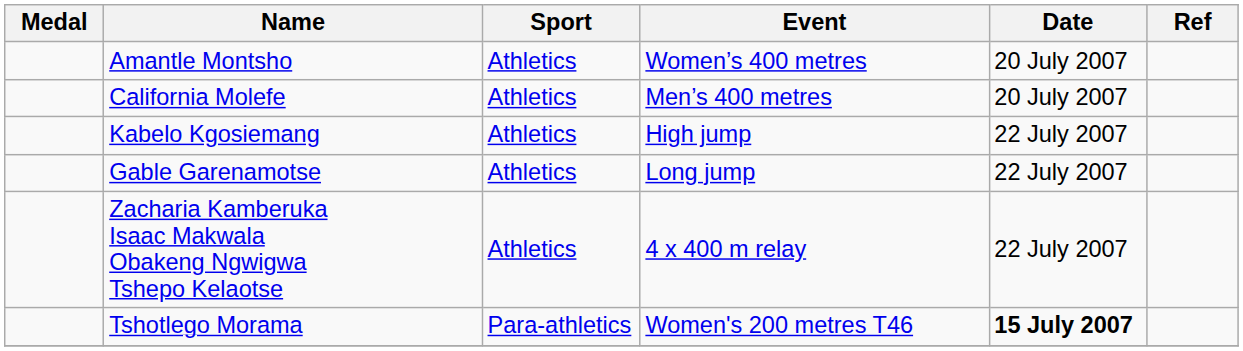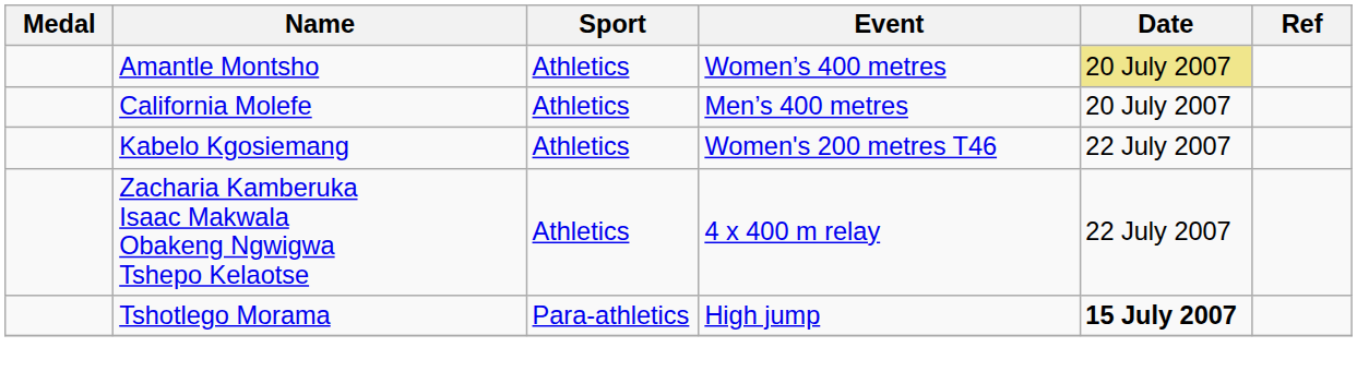Amantle Montsho | Date: no background -> khaki background
Kabelo Kgosiemang | Event: High jump -> Women's 200 metres T46
- row: Gable Garenamotse | Athletics | Long jump | 22 July 2007
Tshotlego Morama | Event: Women's 200 metres T46 -> High jump
